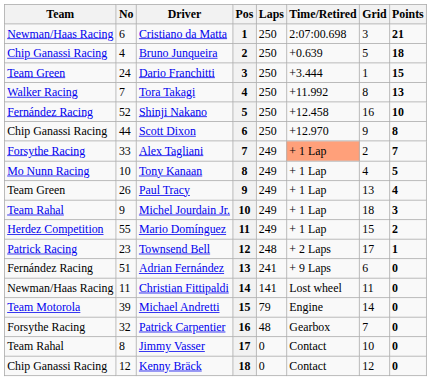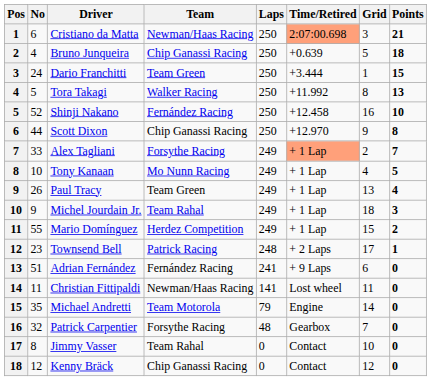columns swapped: Pos <-> Team
Cristiano da Matta | Time/Retired: no background -> lightsalmon background
Tora Takagi | No: 7 -> 5
Michael Andretti | No: 39 -> 35
